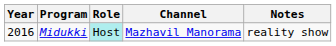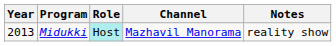Midukki | Year: 2016 -> 2013
